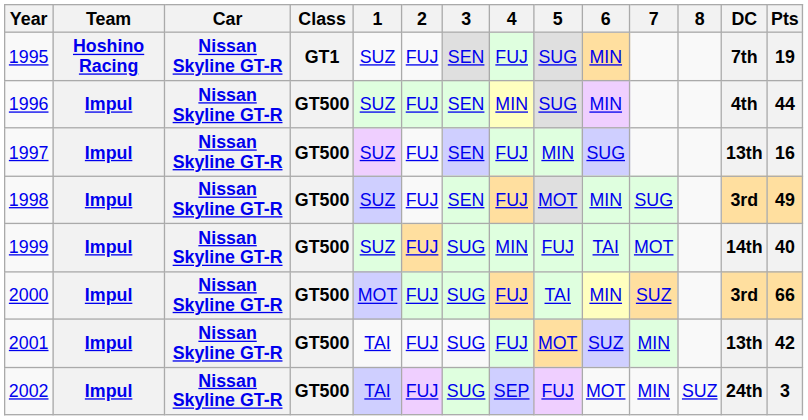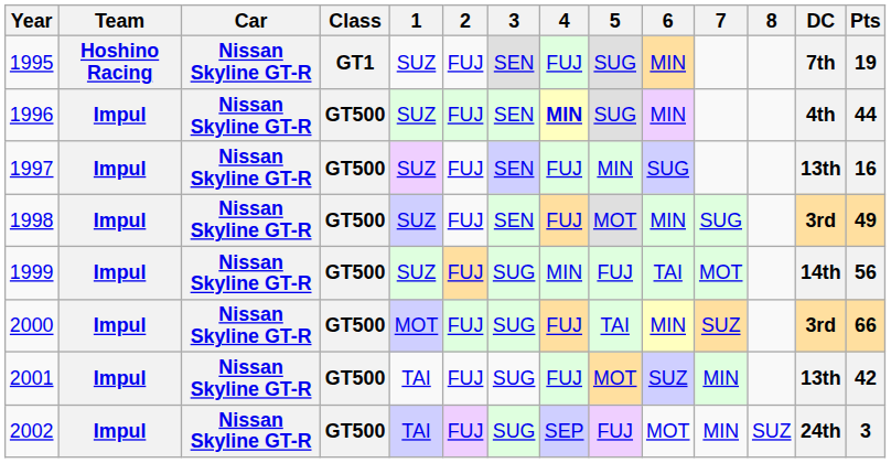1996 | 4: normal -> bold
1999 | Pts: 40 -> 56
